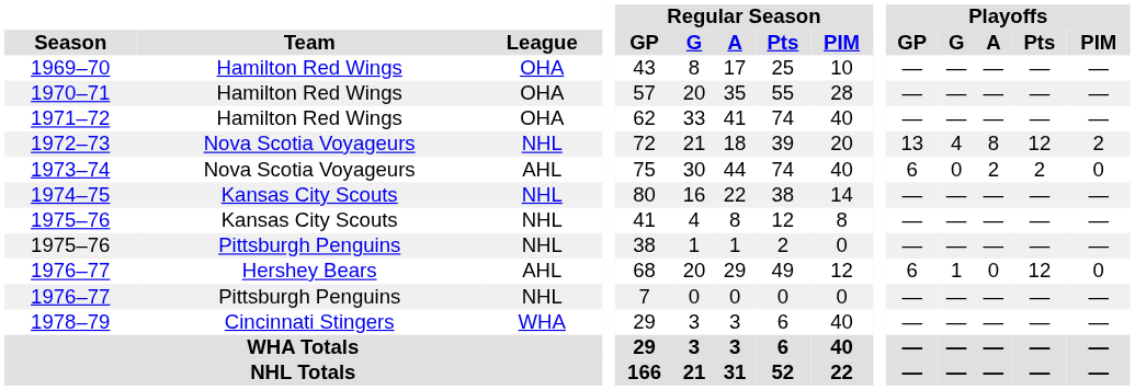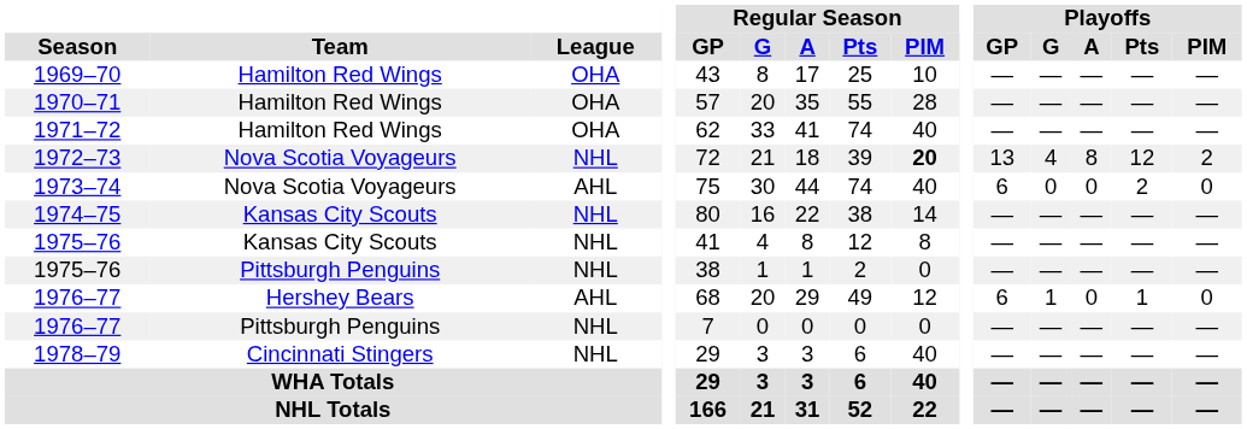1972–73 | Regular Season / PIM: normal -> bold
1973–74 | Playoffs / A: 2 -> 0
1976–77 / Hershey Bears | Playoffs / Pts: 12 -> 1
1978–79 | League: WHA -> NHL
